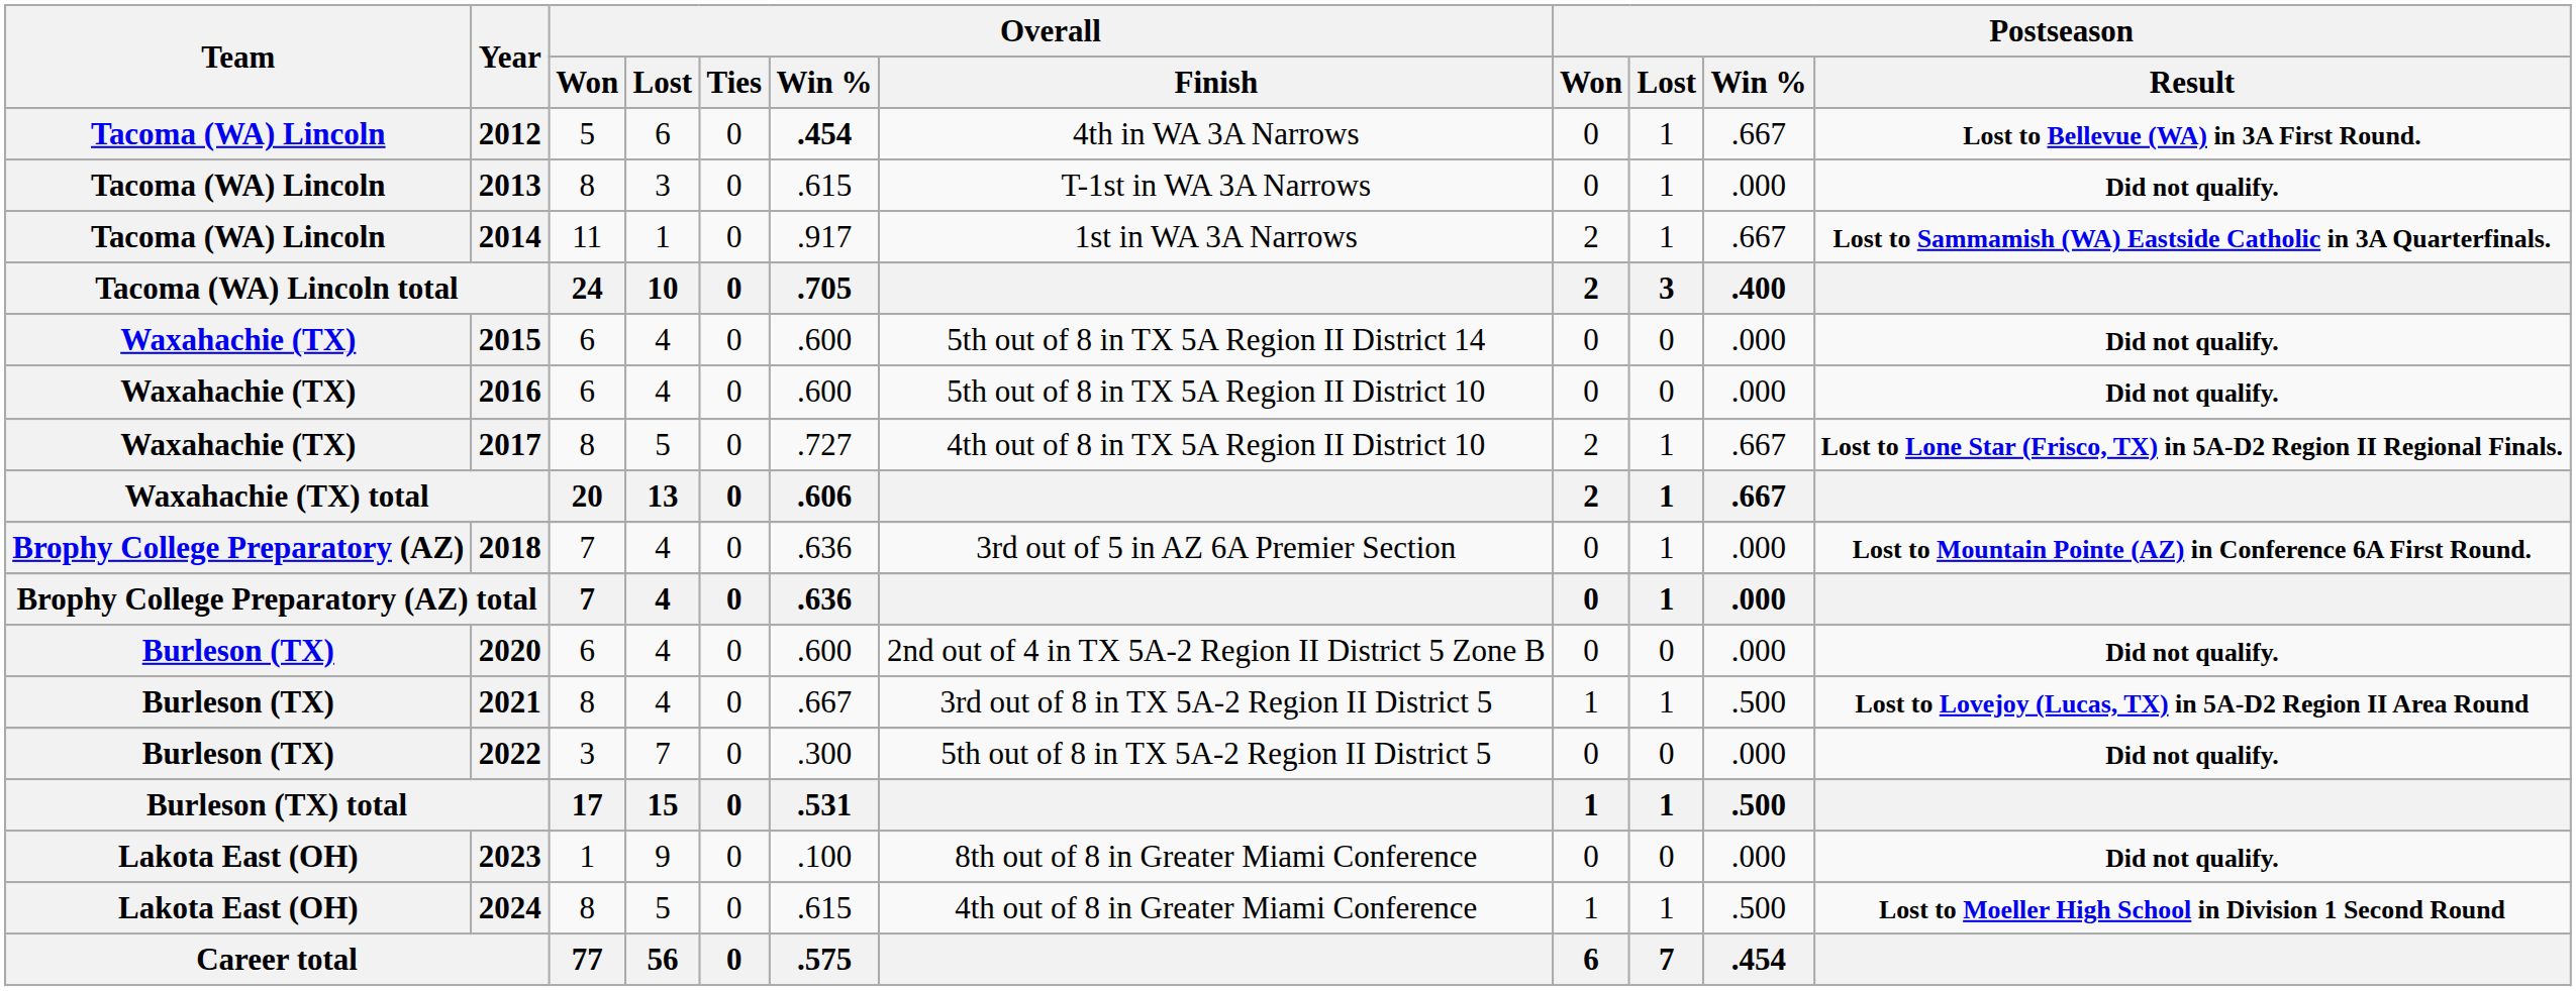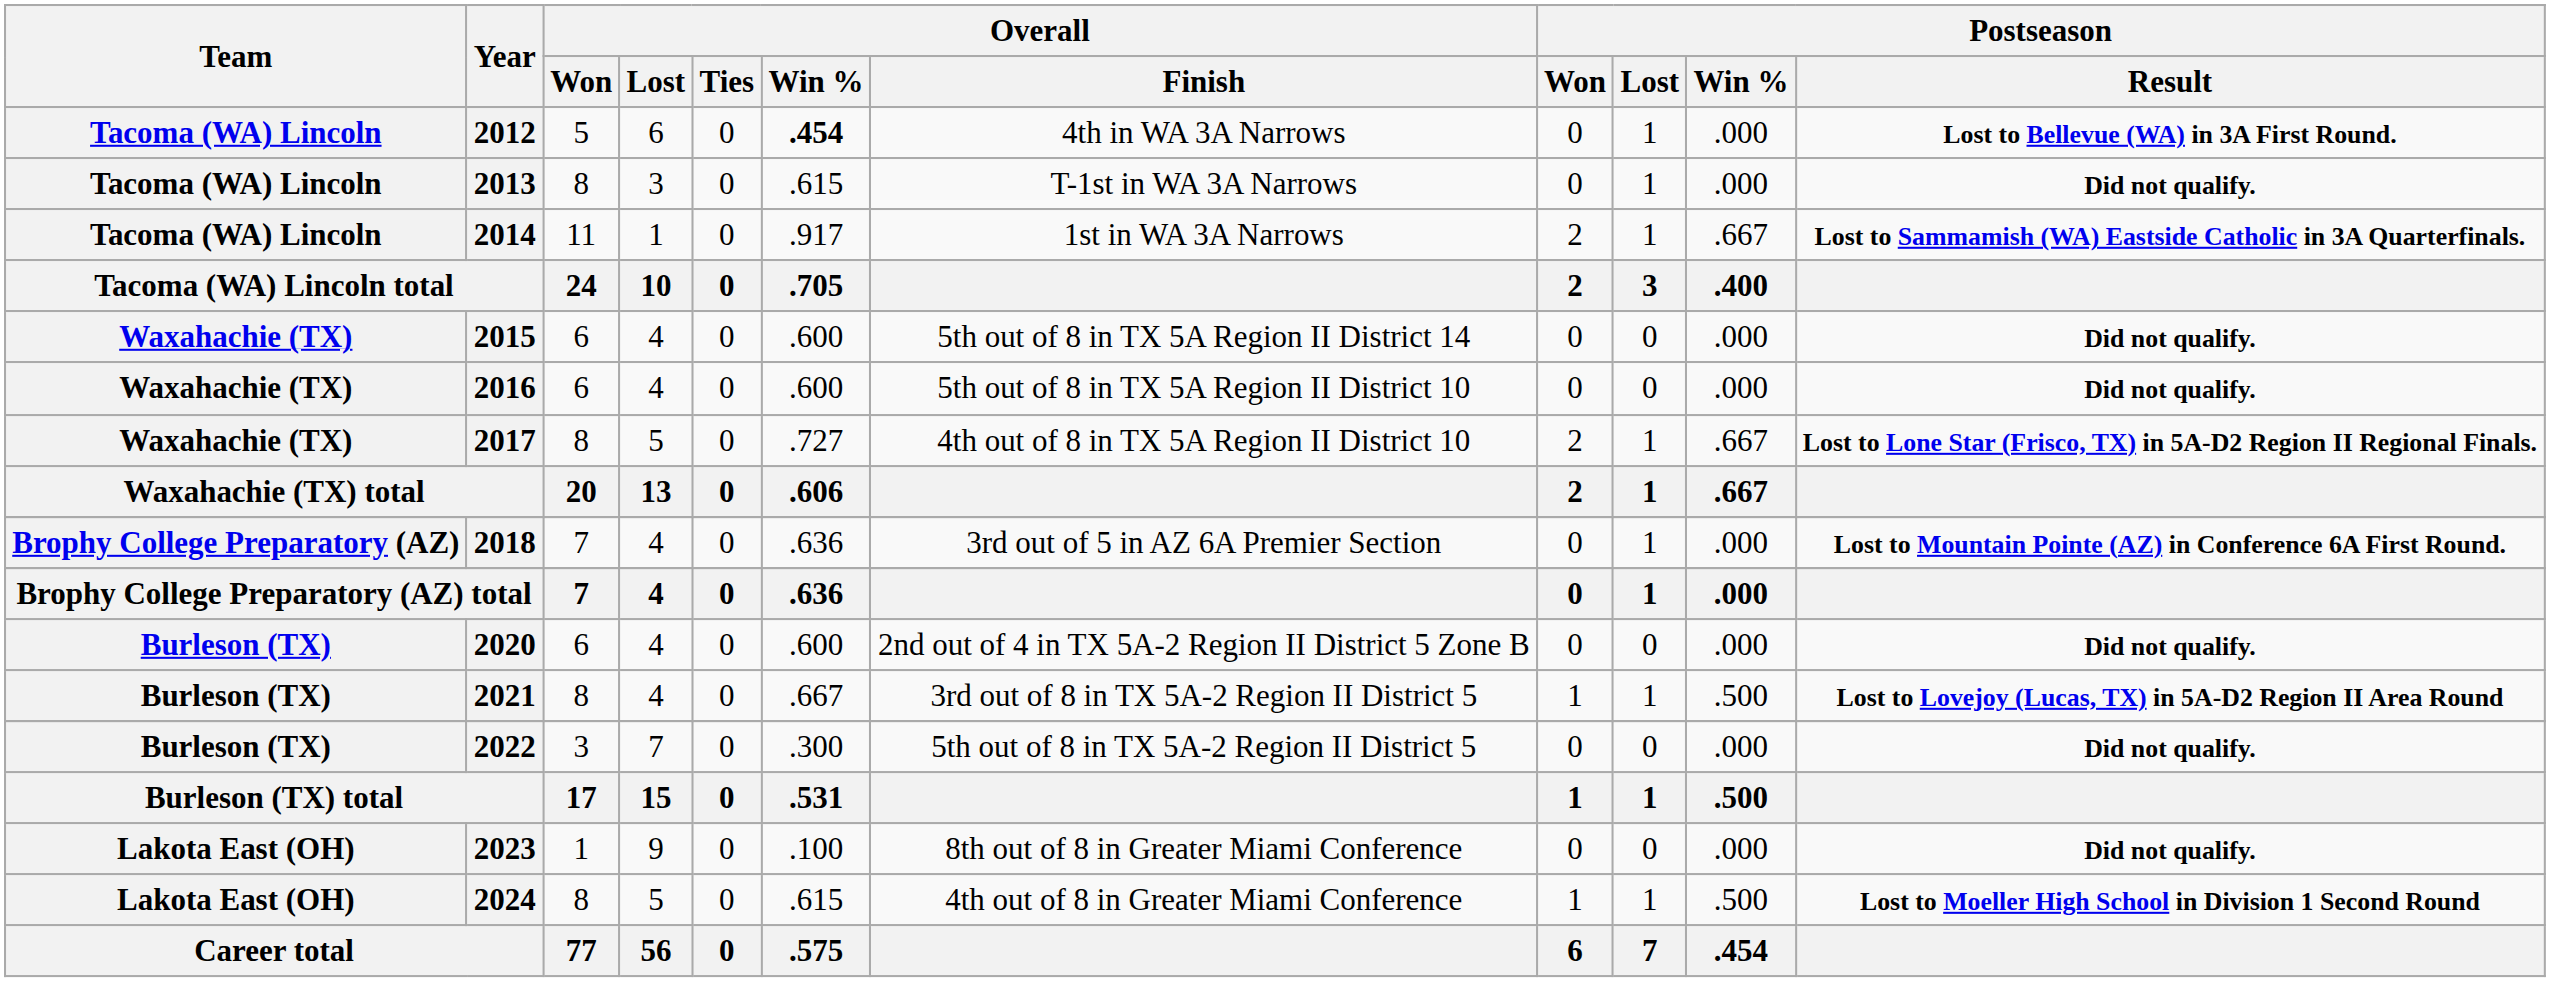2012 | Postseason / Win %: .667 -> .000
